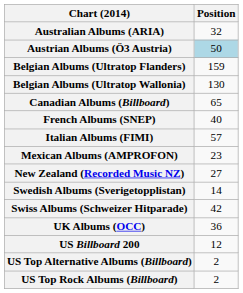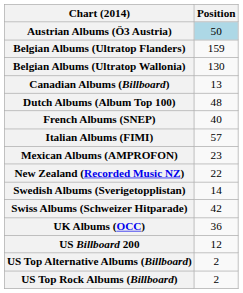- row: Australian Albums (ARIA) | 32
Canadian Albums (Billboard) | Position: 65 -> 13
+ row: Dutch Albums (Album Top 100) | 48
New Zealand (Recorded Music NZ) | Position: 27 -> 22
